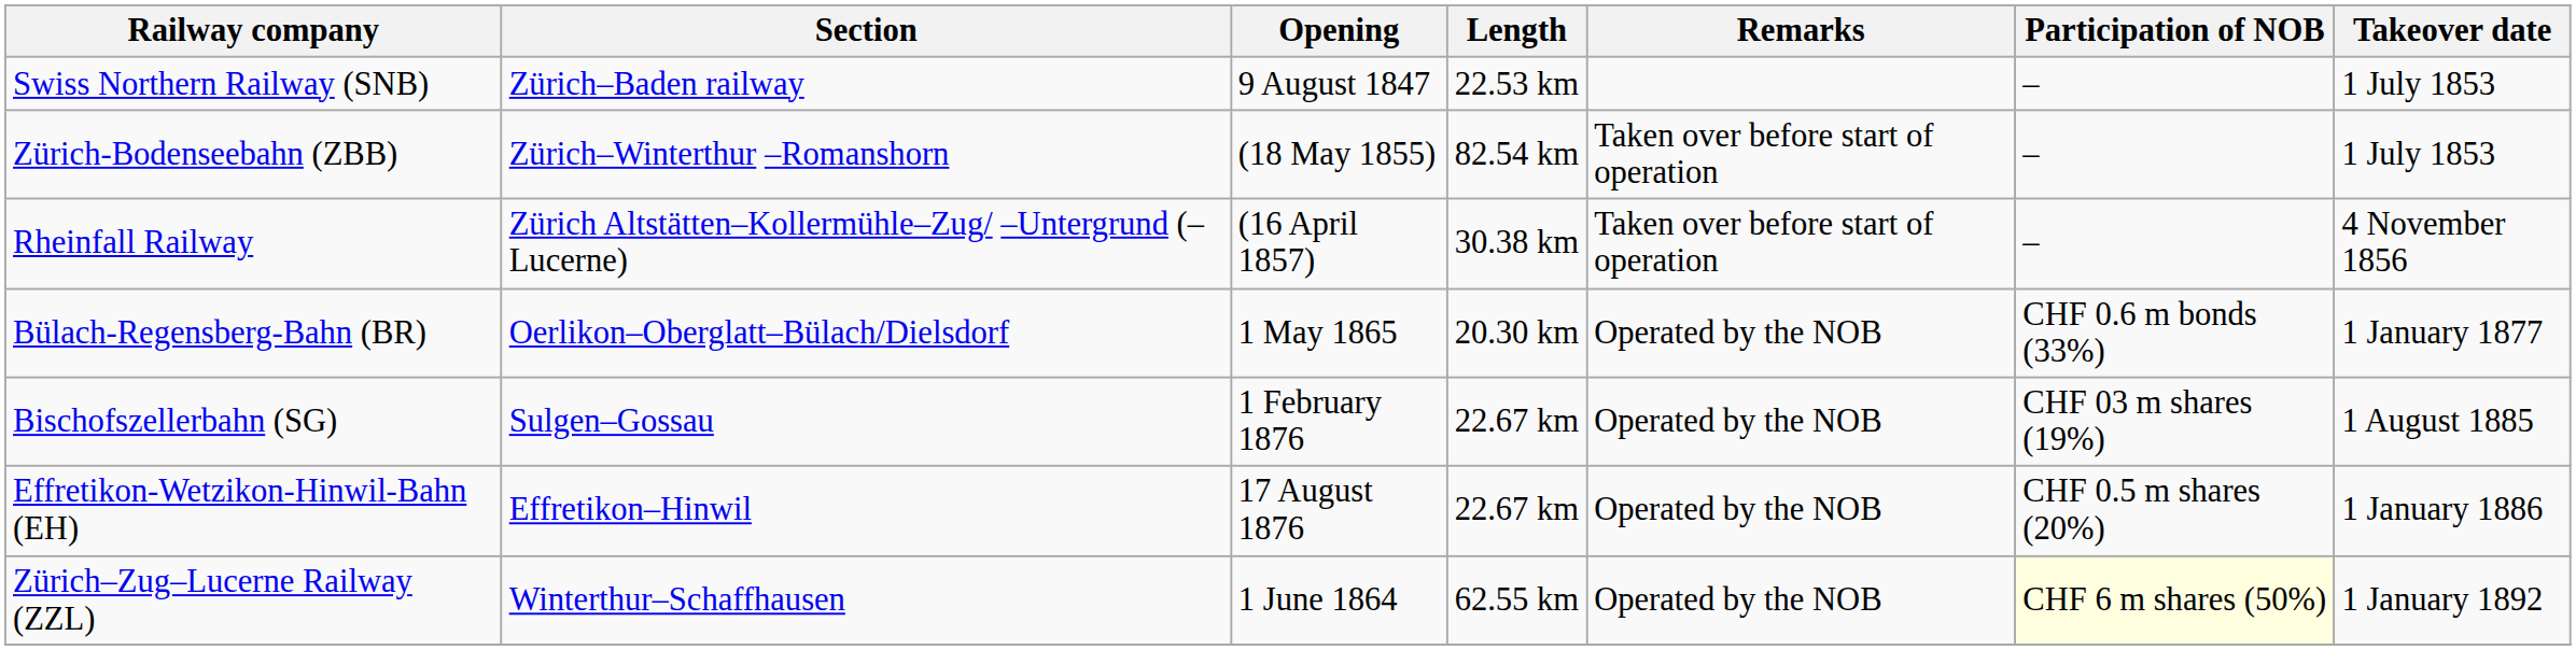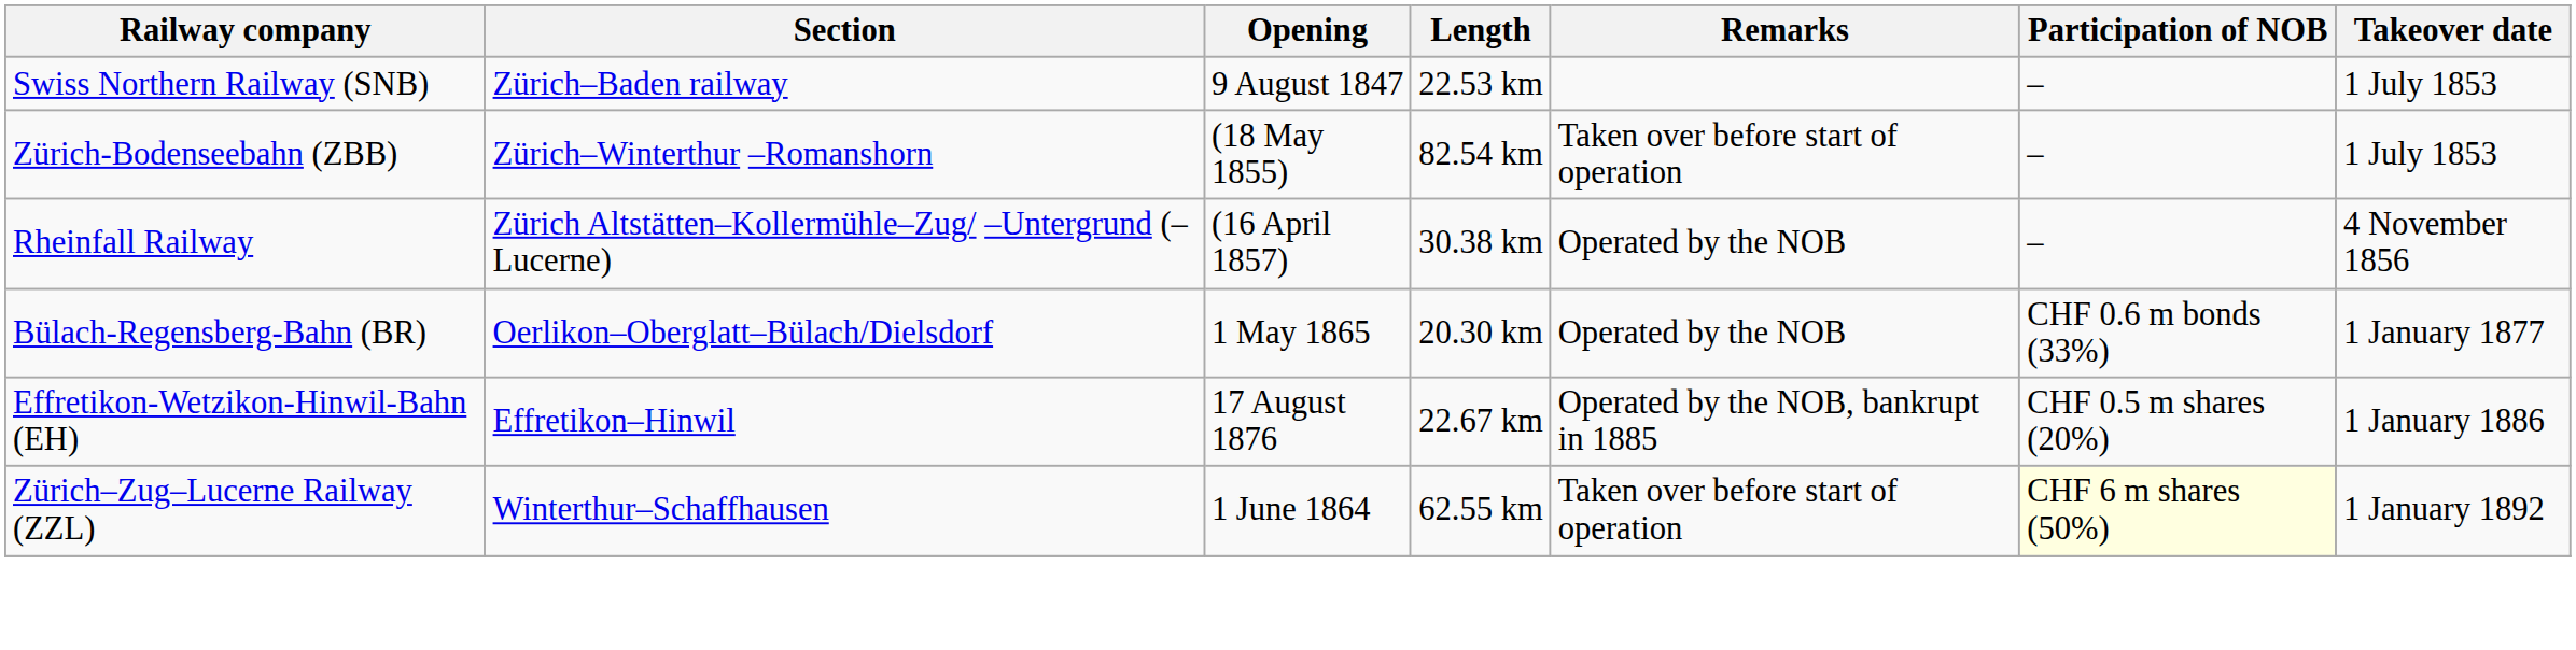Rheinfall Railway | Remarks: Taken over before start of operation -> Operated by the NOB
- row: Bischofszellerbahn (SG) | Sulgen–Gossau | 1 February 1876 | 22.67 km | Operated by the NOB | CHF 03 m shares (19%) | 1 August 1885
Effretikon-Wetzikon-Hinwil-Bahn (EH) | Remarks: Operated by the NOB -> Operated by the NOB, bankrupt in 1885
Zürich–Zug–Lucerne Railway (ZZL) | Remarks: Operated by the NOB -> Taken over before start of operation
